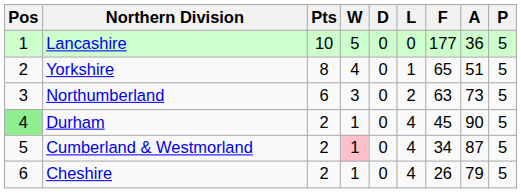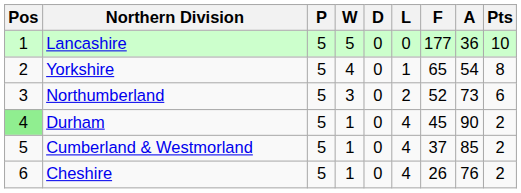columns swapped: P <-> Pts
Yorkshire | A: 51 -> 54
Northumberland | F: 63 -> 52
Cumberland & Westmorland | W: pink background -> no background
Cumberland & Westmorland | F: 34 -> 37
Cumberland & Westmorland | A: 87 -> 85
Cheshire | A: 79 -> 76
